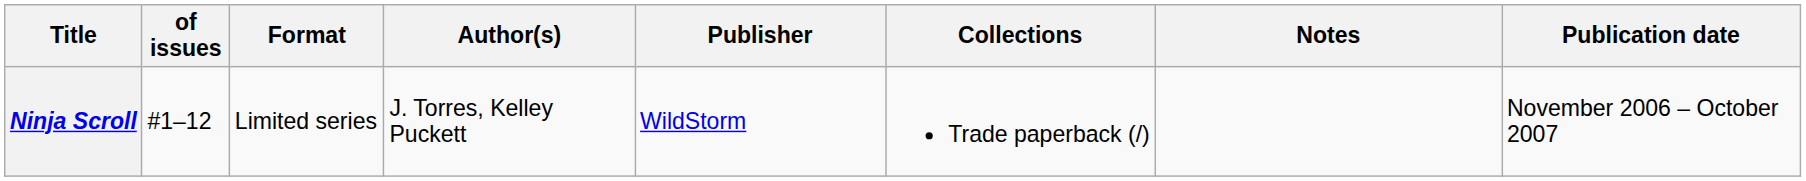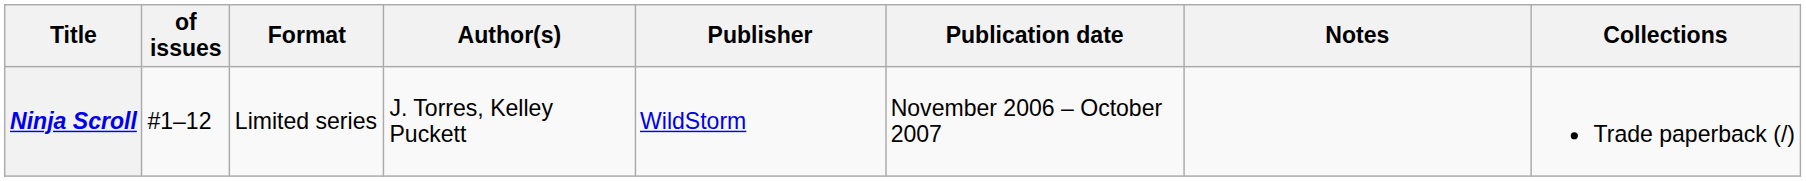columns swapped: Publication date <-> Collections
